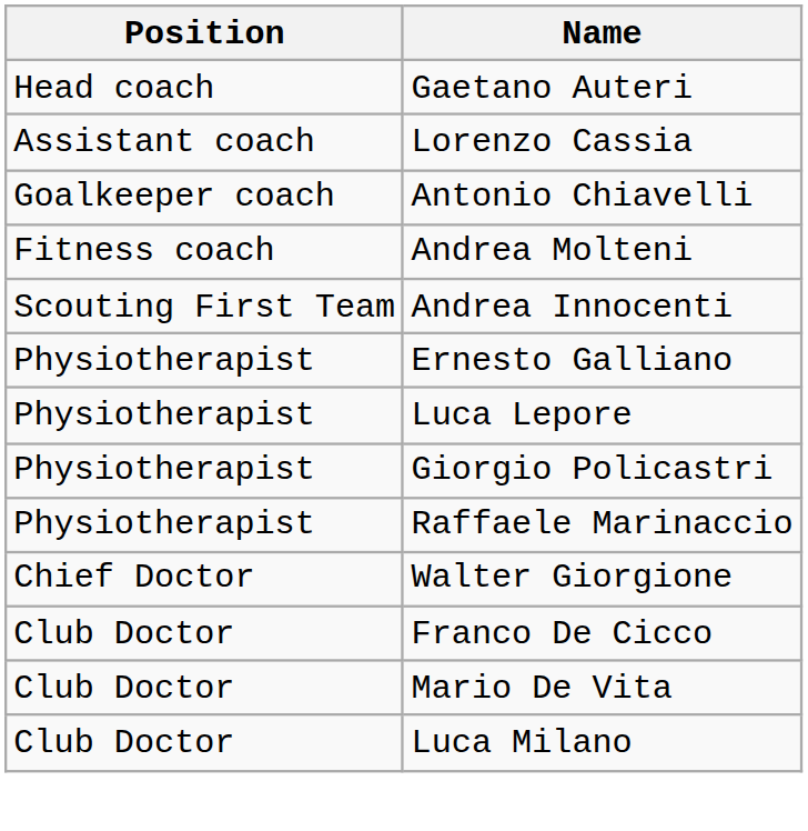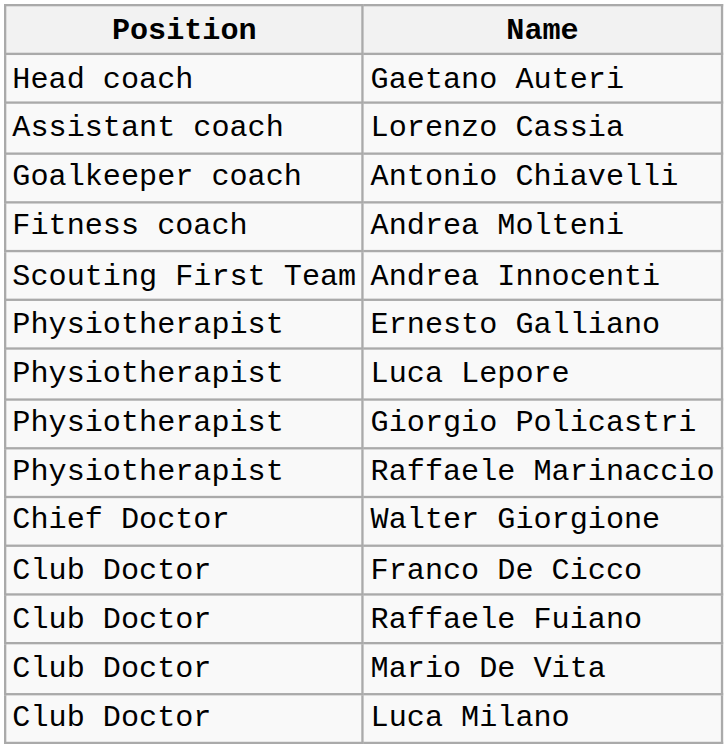+ row: Club Doctor | Raffaele Fuiano
